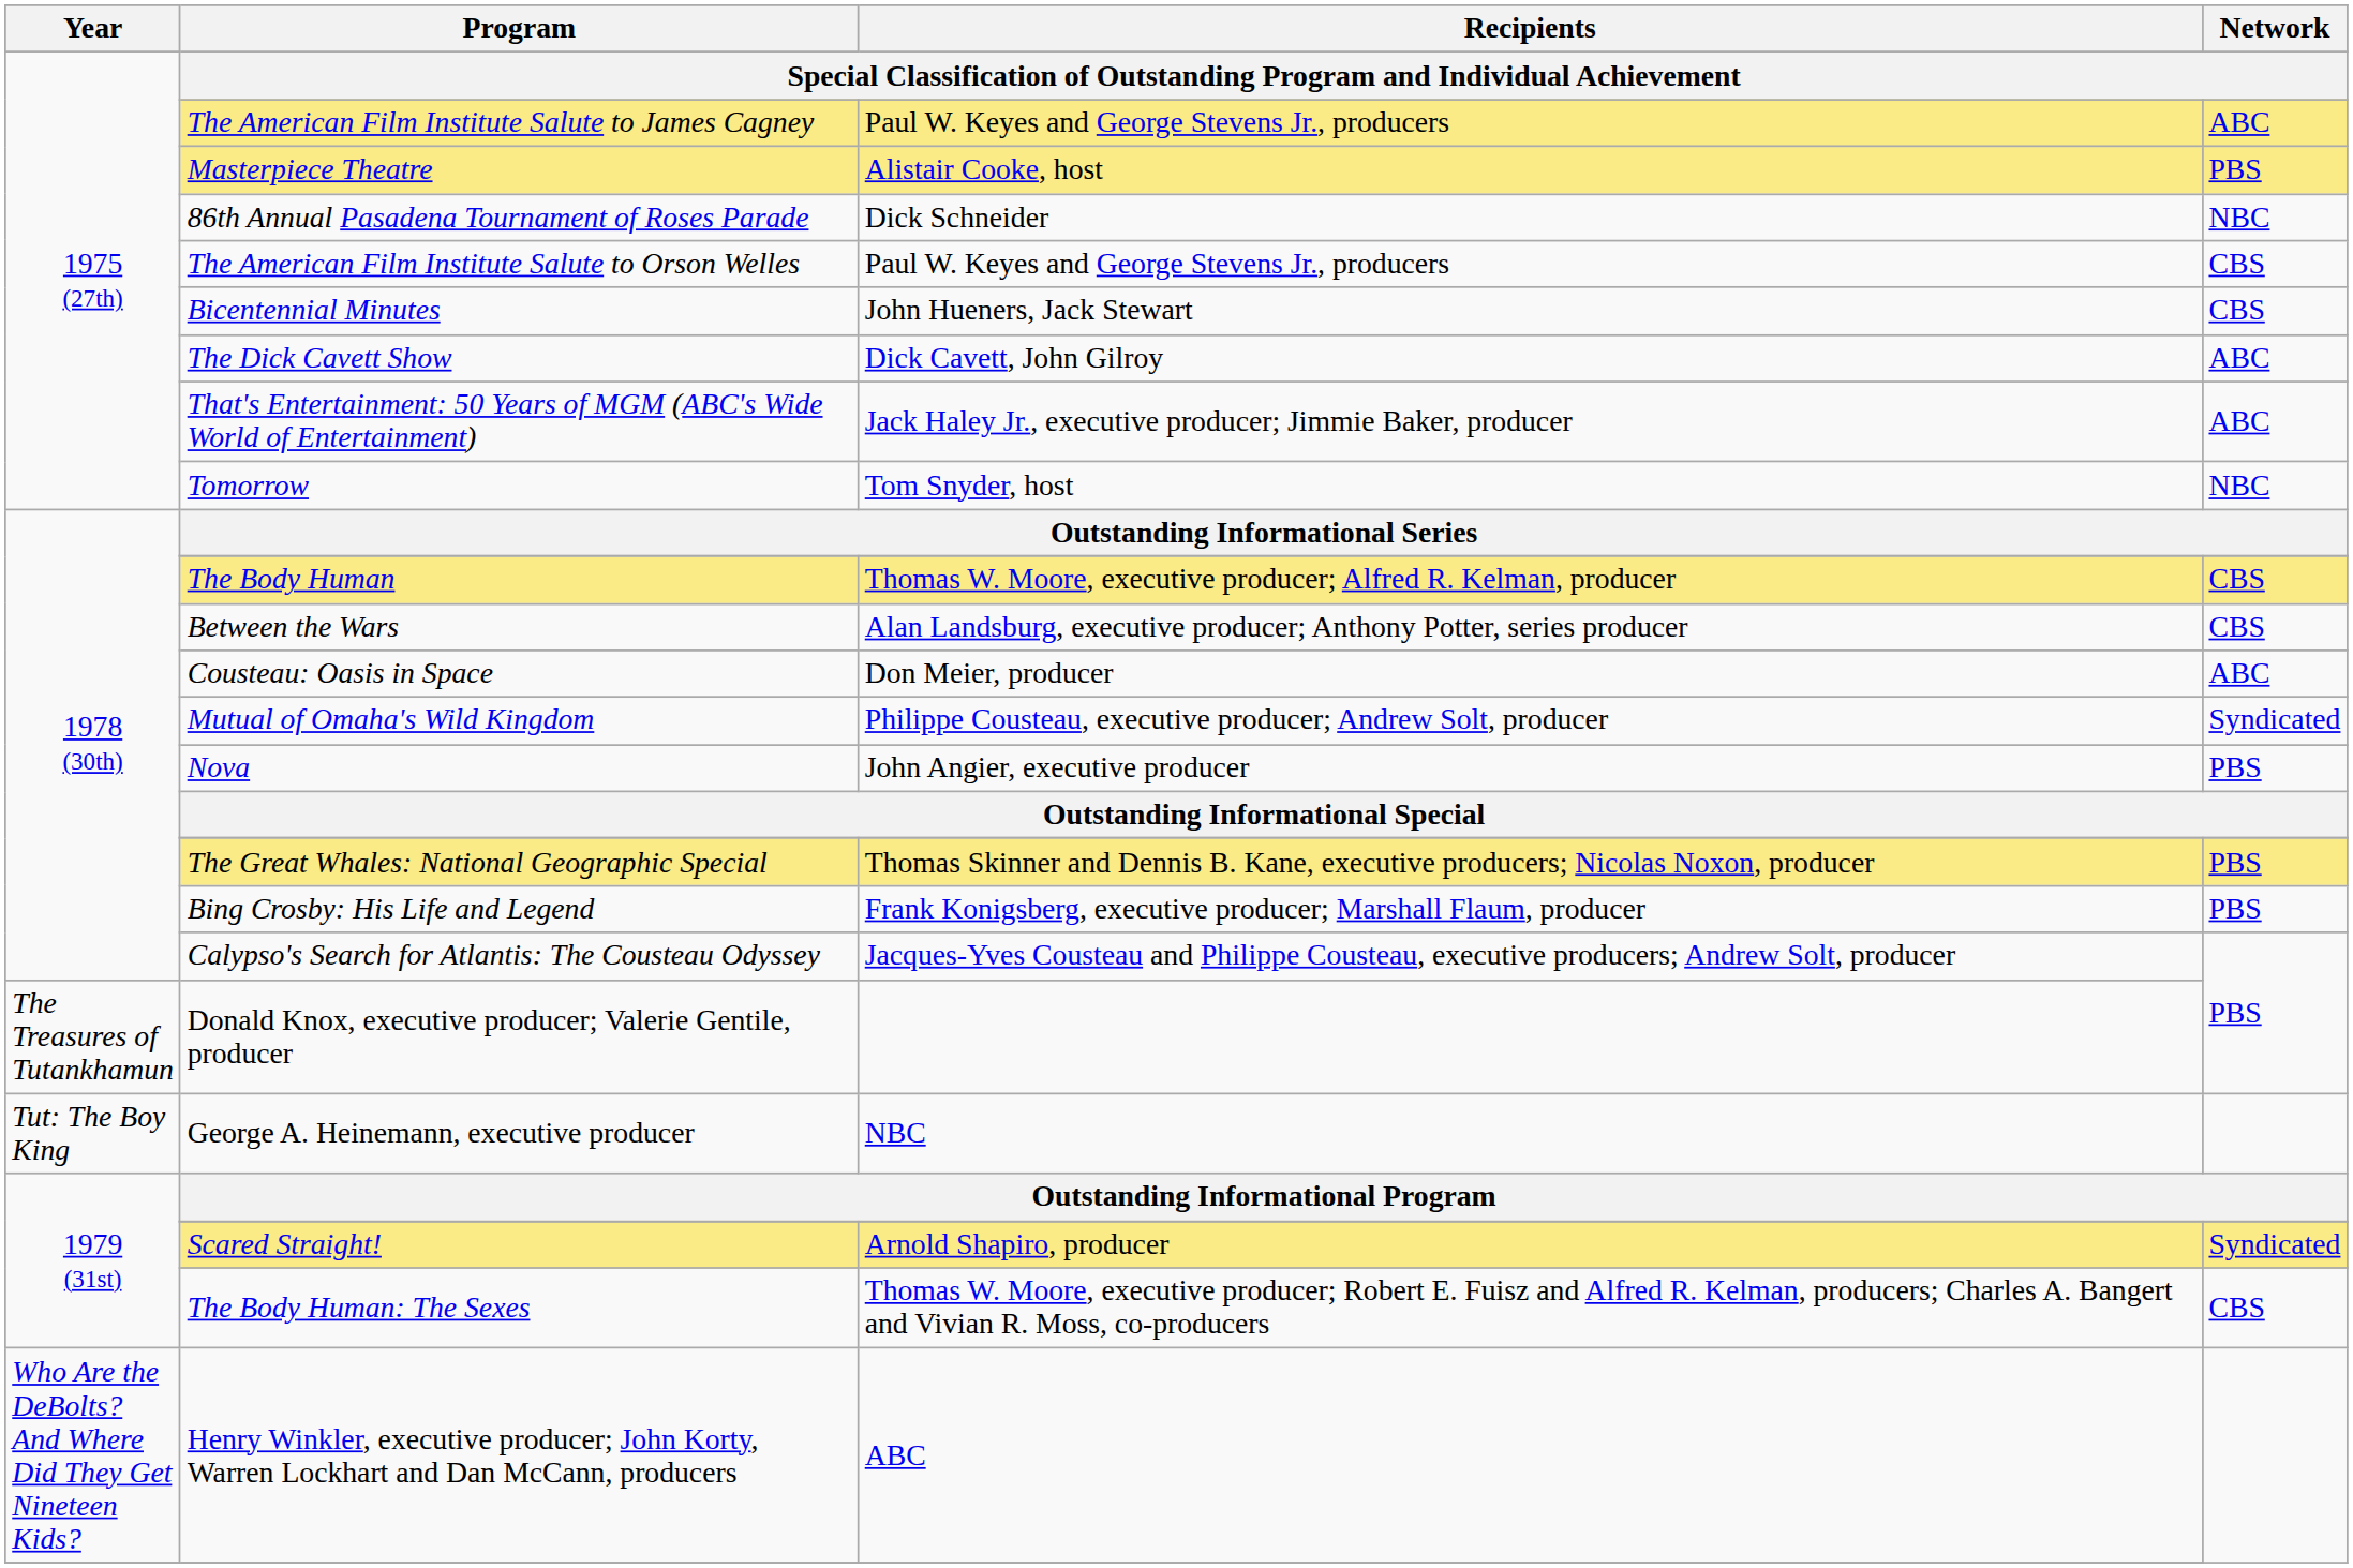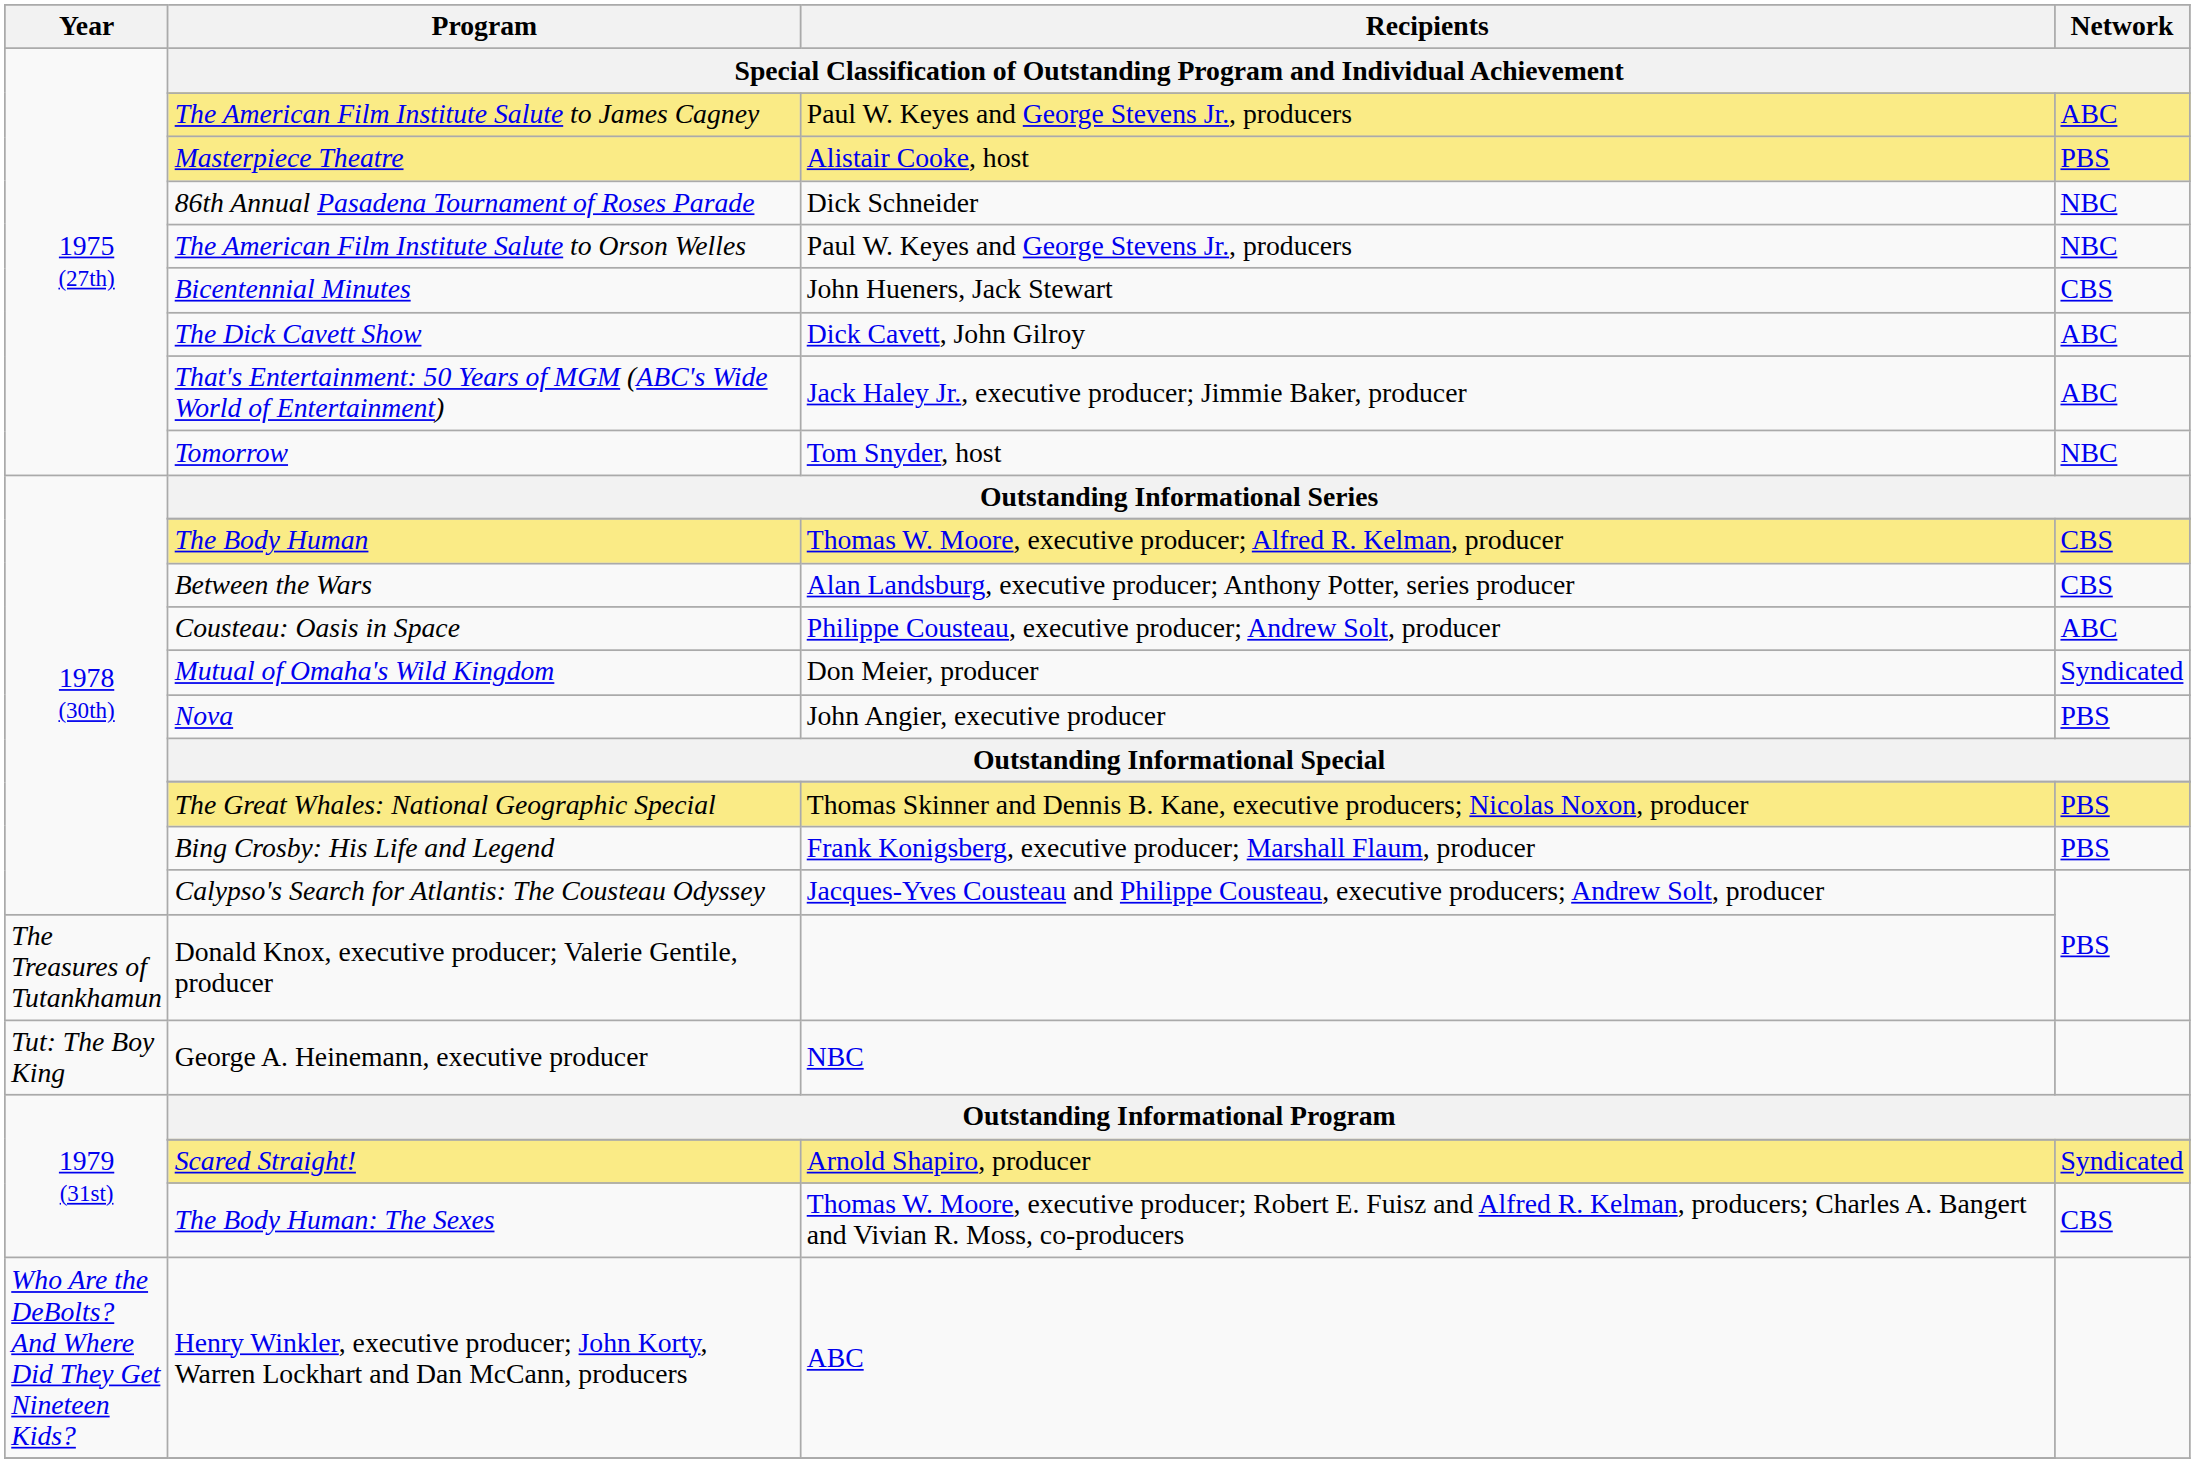The American Film Institute Salute to Orson Welles | Network: CBS -> NBC
Cousteau: Oasis in Space | Recipients: Don Meier, producer -> Philippe Cousteau, executive producer; Andrew Solt, producer
Mutual of Omaha's Wild Kingdom | Recipients: Philippe Cousteau, executive producer; Andrew Solt, producer -> Don Meier, producer
